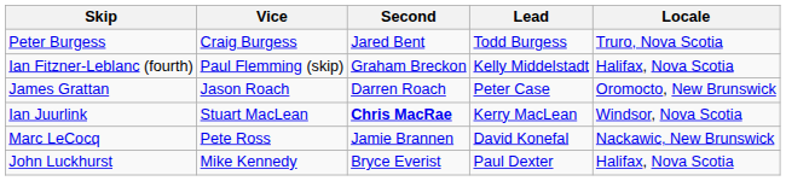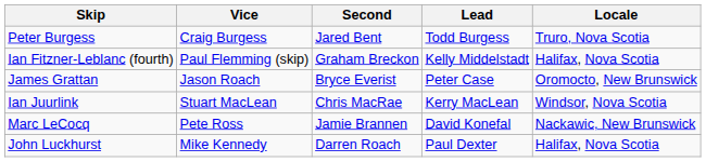James Grattan | Second: Darren Roach -> Bryce Everist
Ian Juurlink | Second: bold -> normal
John Luckhurst | Second: Bryce Everist -> Darren Roach
